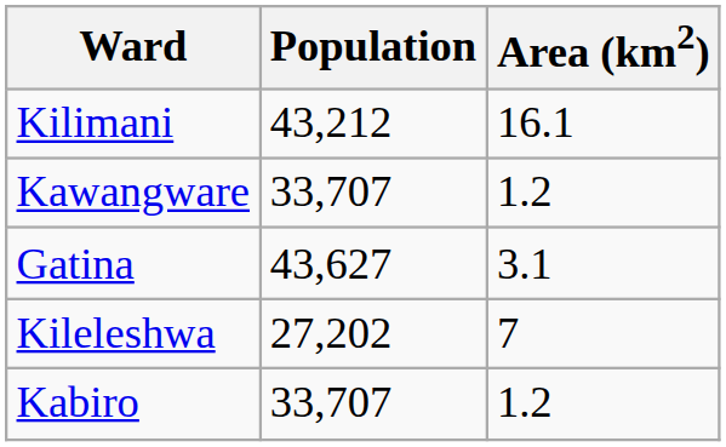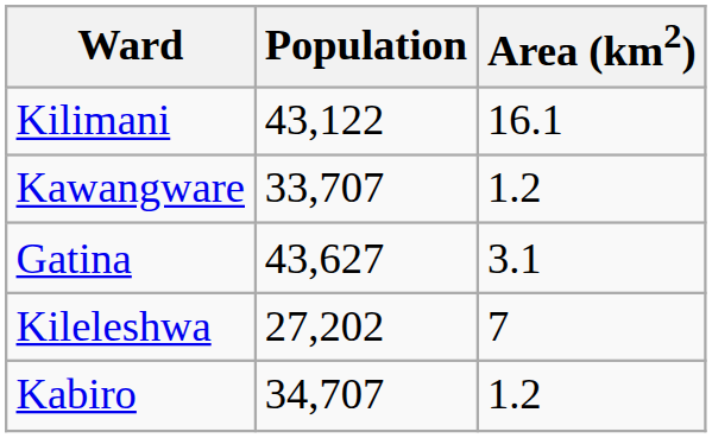Kilimani | Population: 43,212 -> 43,122
Kabiro | Population: 33,707 -> 34,707
